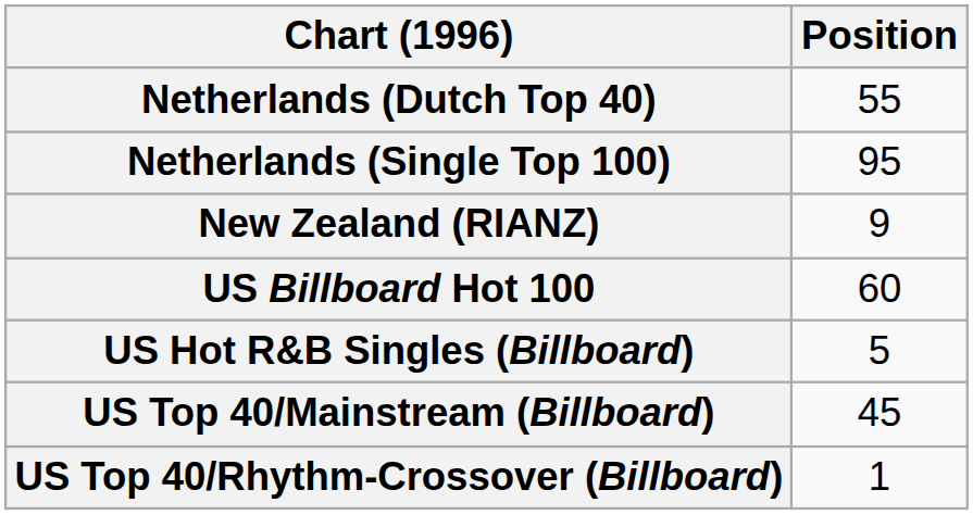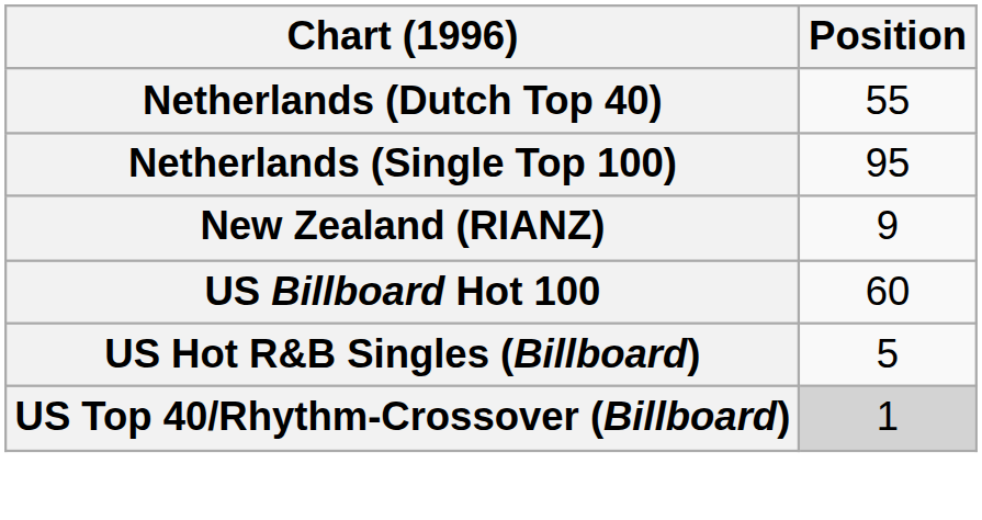- row: US Top 40/Mainstream (Billboard) | 45
US Top 40/Rhythm-Crossover (Billboard) | Position: no background -> lightgrey background
